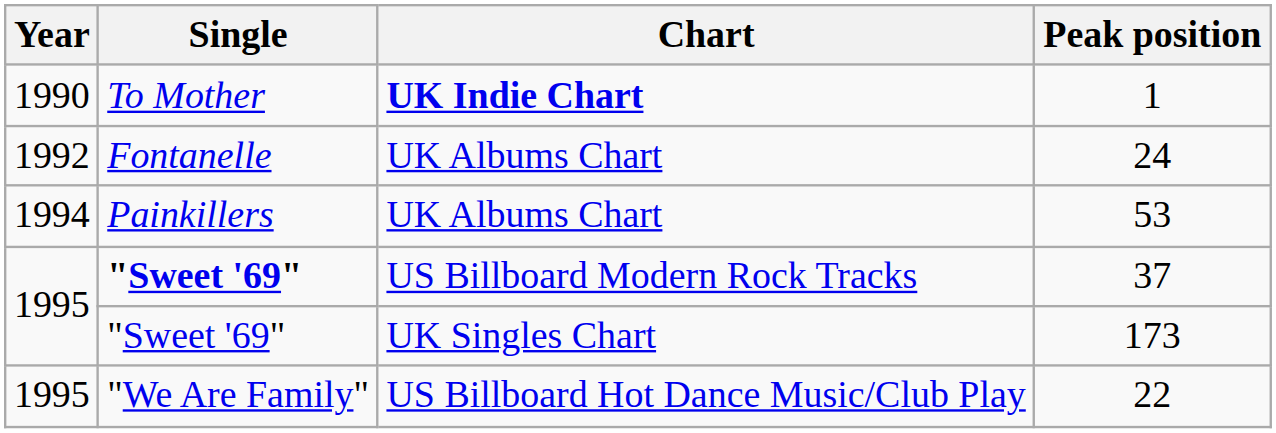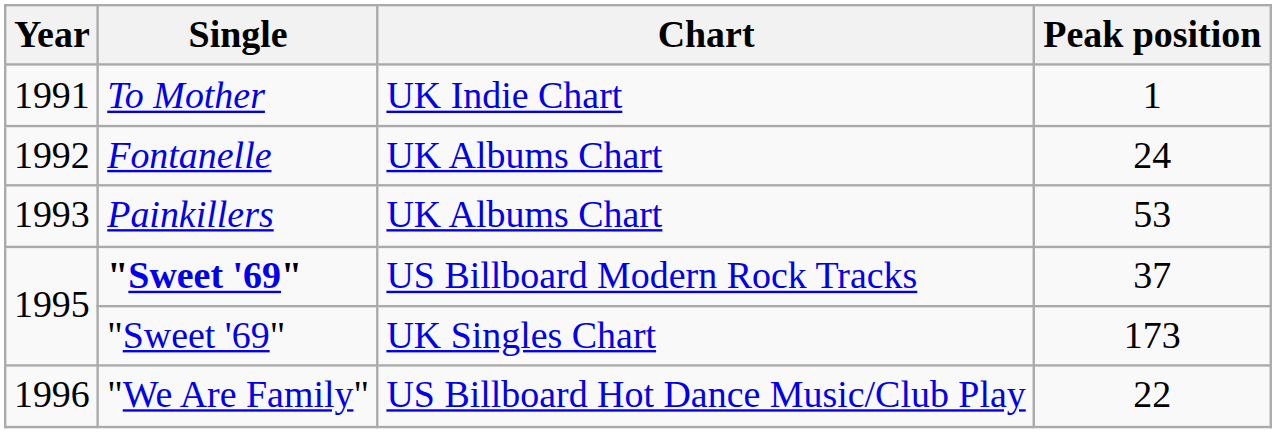1 | Year: 1990 -> 1991
1 | Chart: bold -> normal
53 | Year: 1994 -> 1993
22 | Year: 1995 -> 1996
